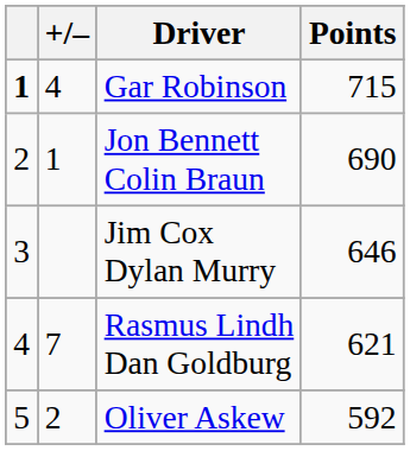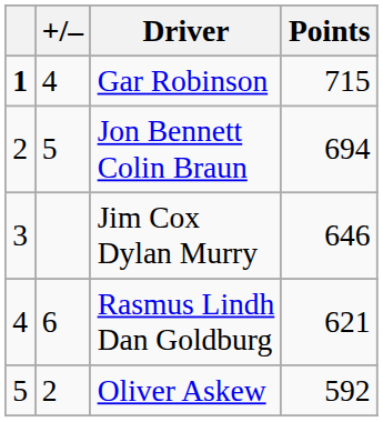Jon Bennett Colin Braun | +/–: 1 -> 5
Jon Bennett Colin Braun | Points: 690 -> 694
Rasmus Lindh Dan Goldburg | +/–: 7 -> 6
